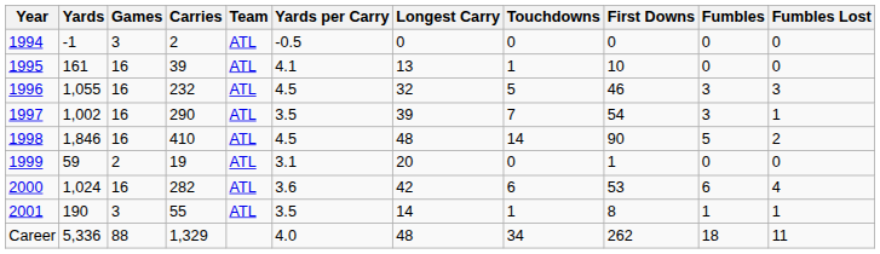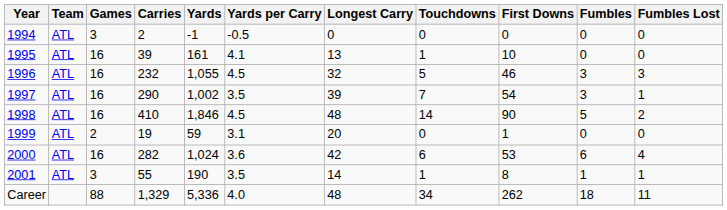columns swapped: Team <-> Yards
